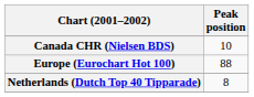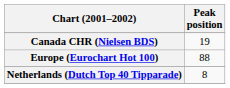Canada CHR (Nielsen BDS) | Peak position: 10 -> 19
